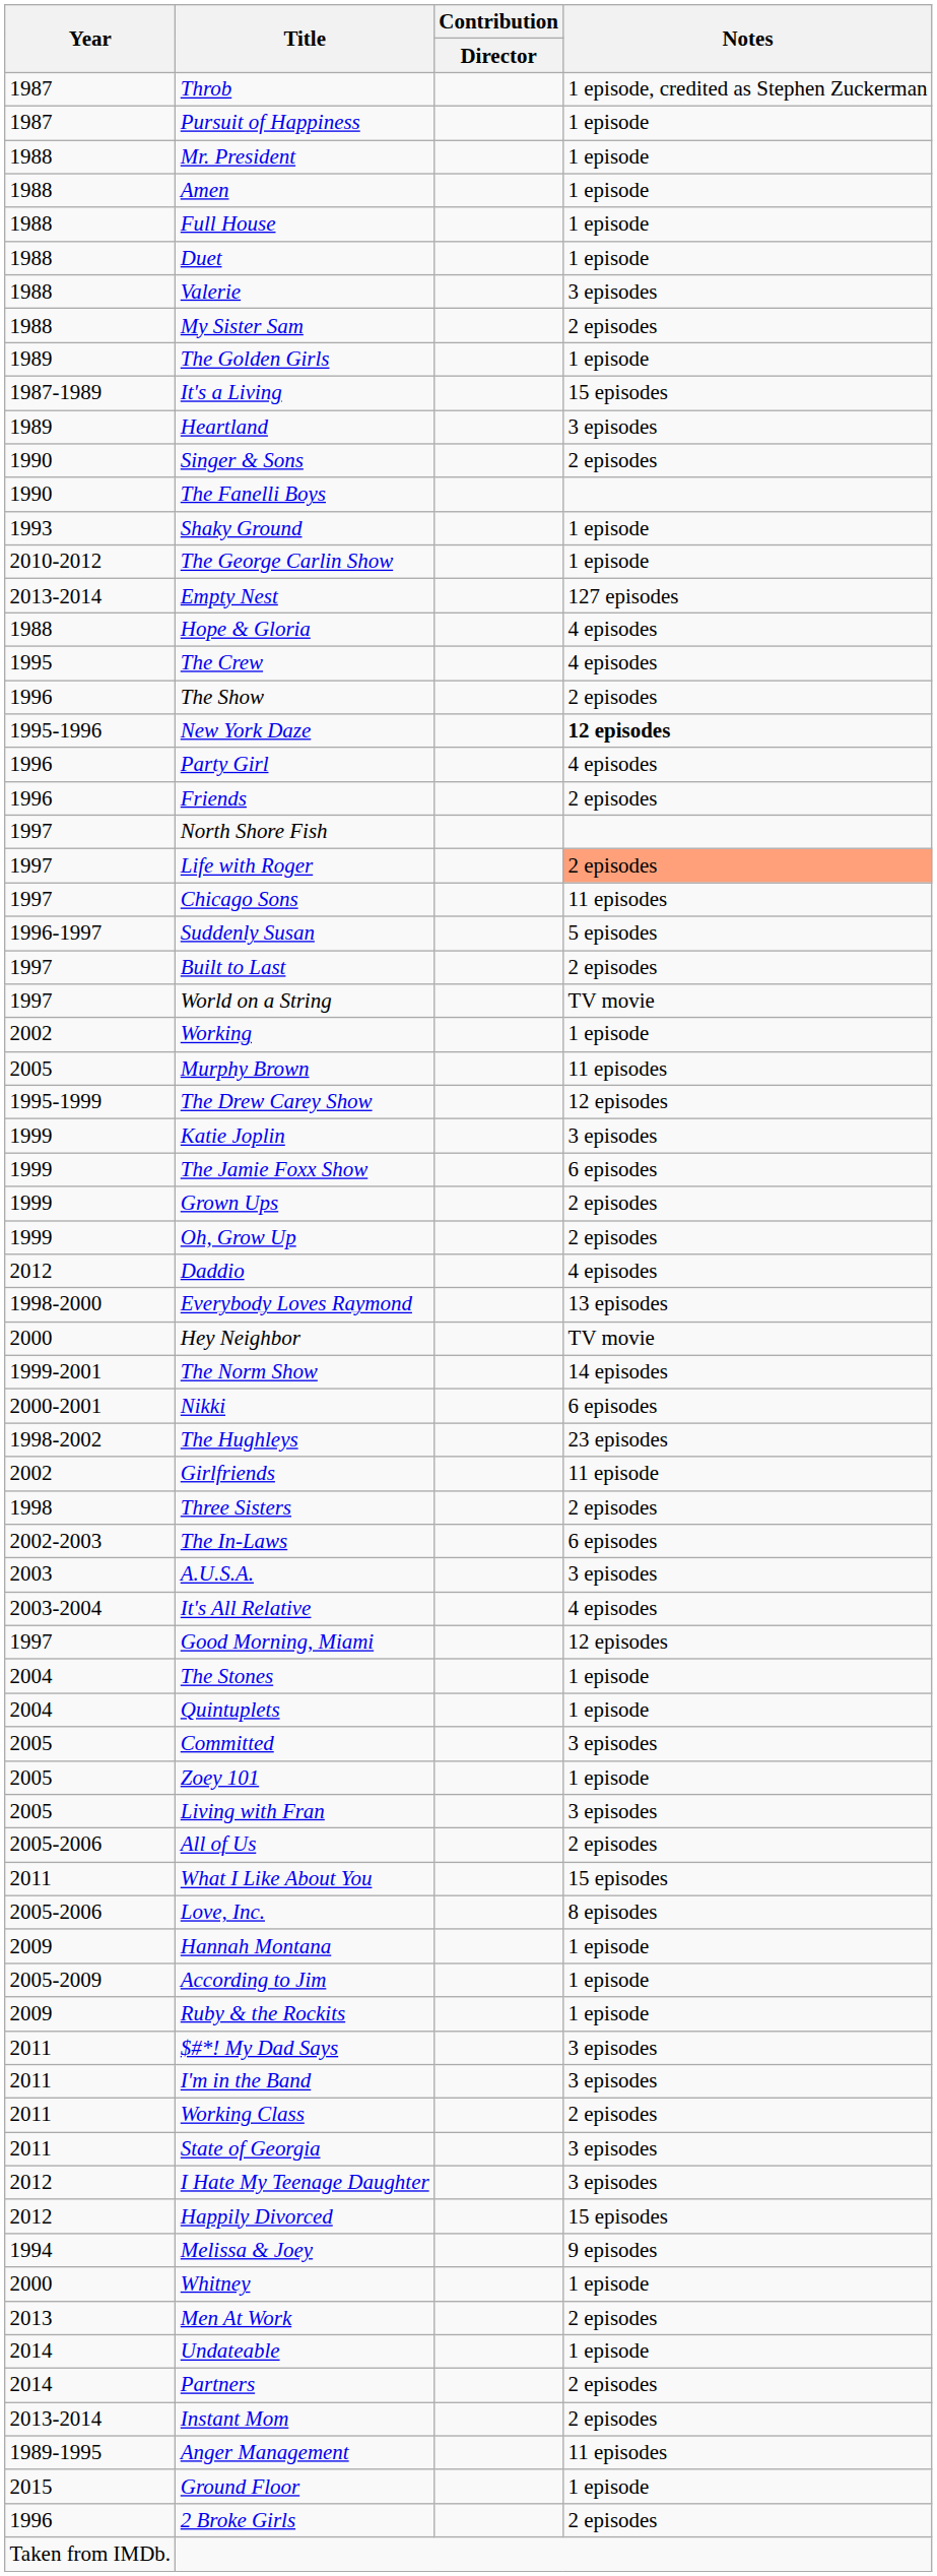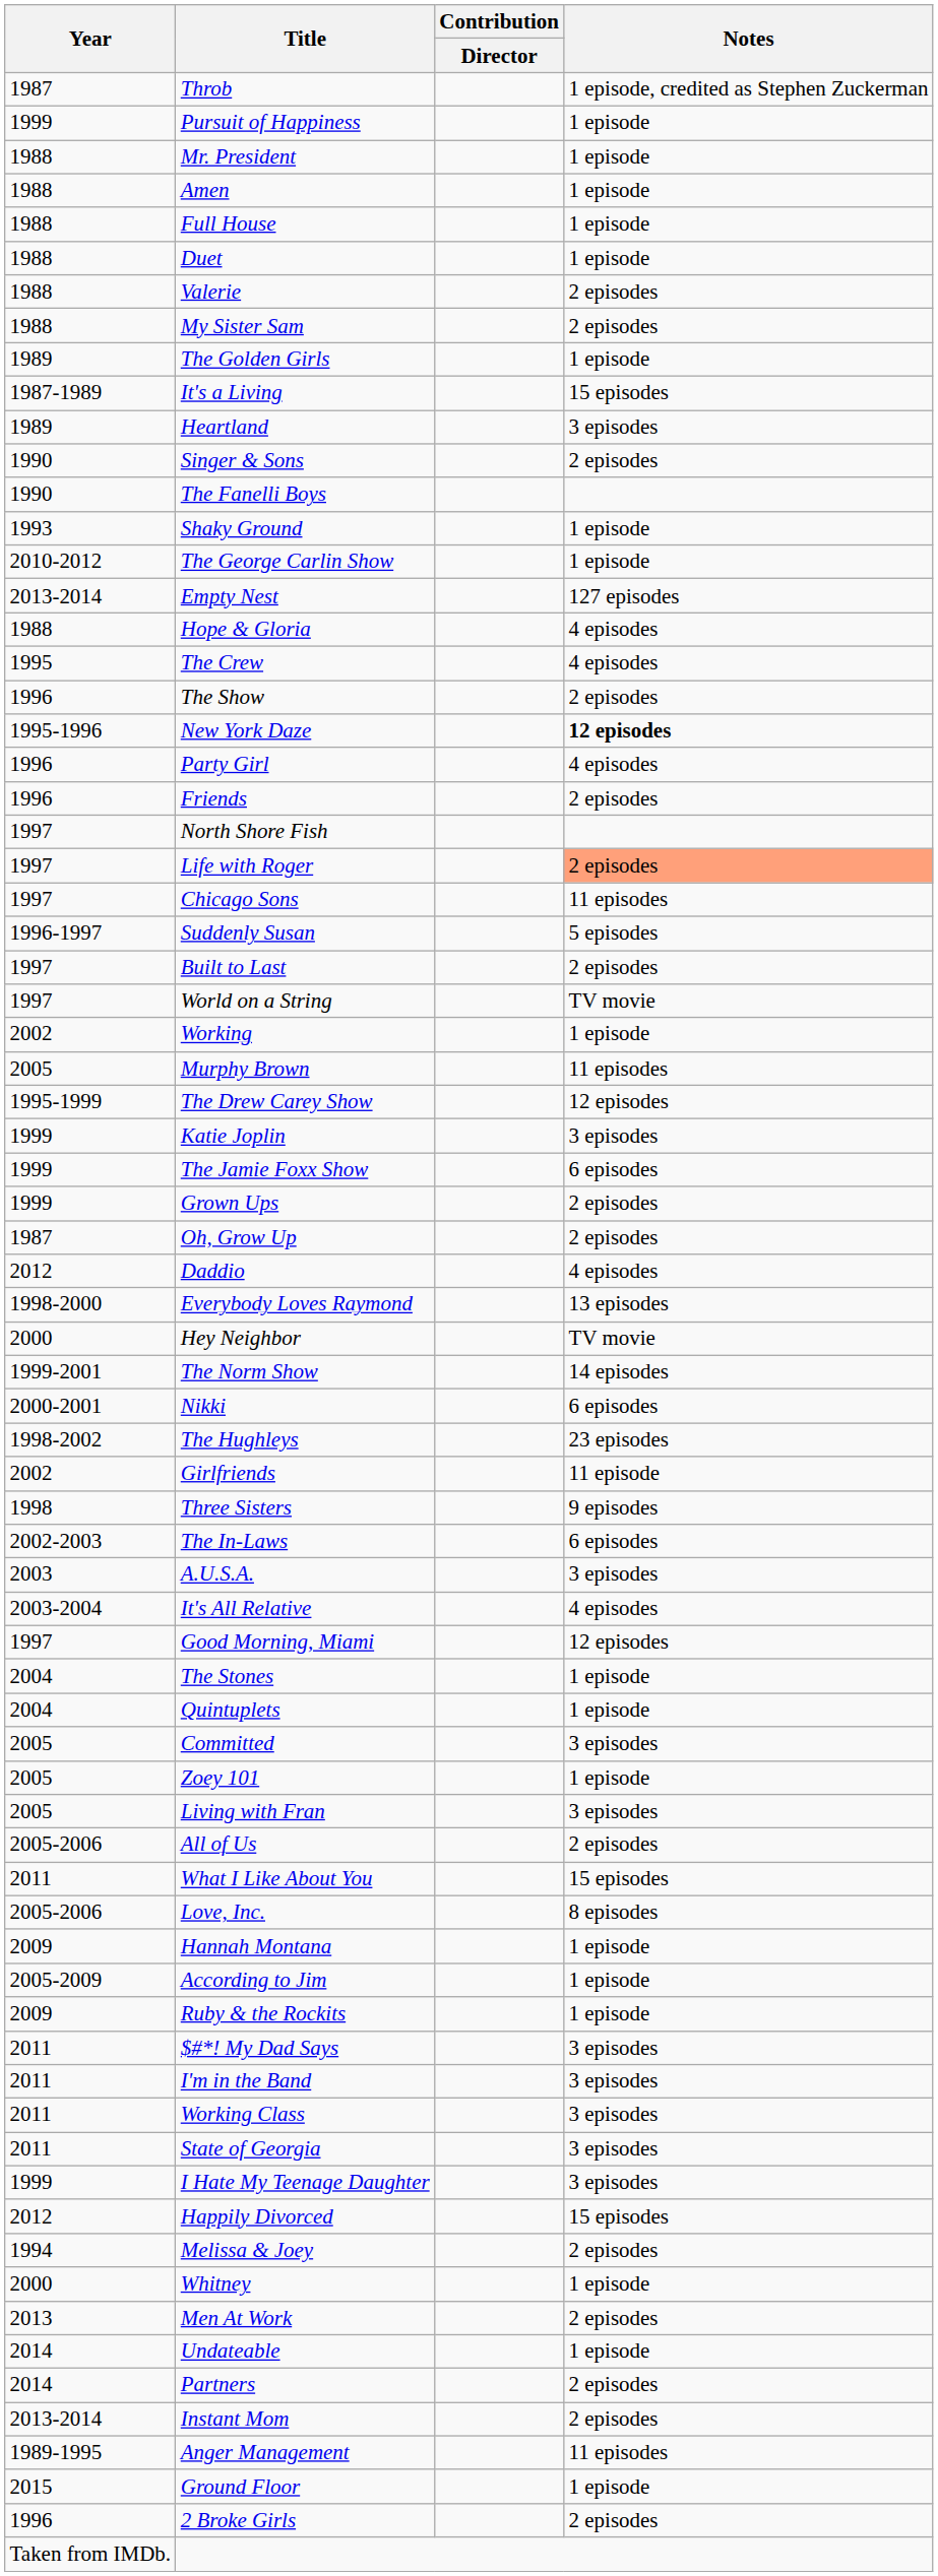Pursuit of Happiness | Year: 1987 -> 1999
Valerie | Notes: 3 episodes -> 2 episodes
Oh, Grow Up | Year: 1999 -> 1987
Three Sisters | Notes: 2 episodes -> 9 episodes
Working Class | Notes: 2 episodes -> 3 episodes
I Hate My Teenage Daughter | Year: 2012 -> 1999
Melissa & Joey | Notes: 9 episodes -> 2 episodes
